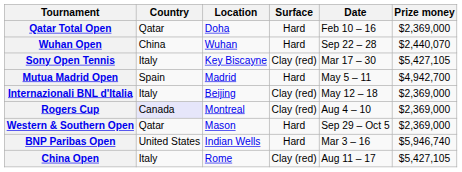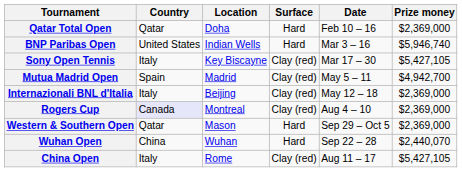rows swapped: BNP Paribas Open <-> Wuhan Open
Mutua Madrid Open | Surface: Hard -> Clay (red)
